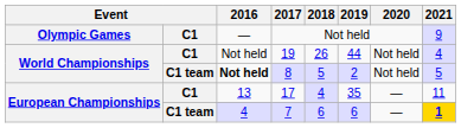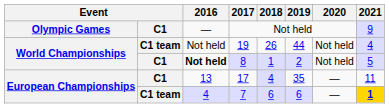19 | column 2: C1 -> C1 team
8 | column 2: C1 team -> C1
8 | 2018: 5 -> 1
